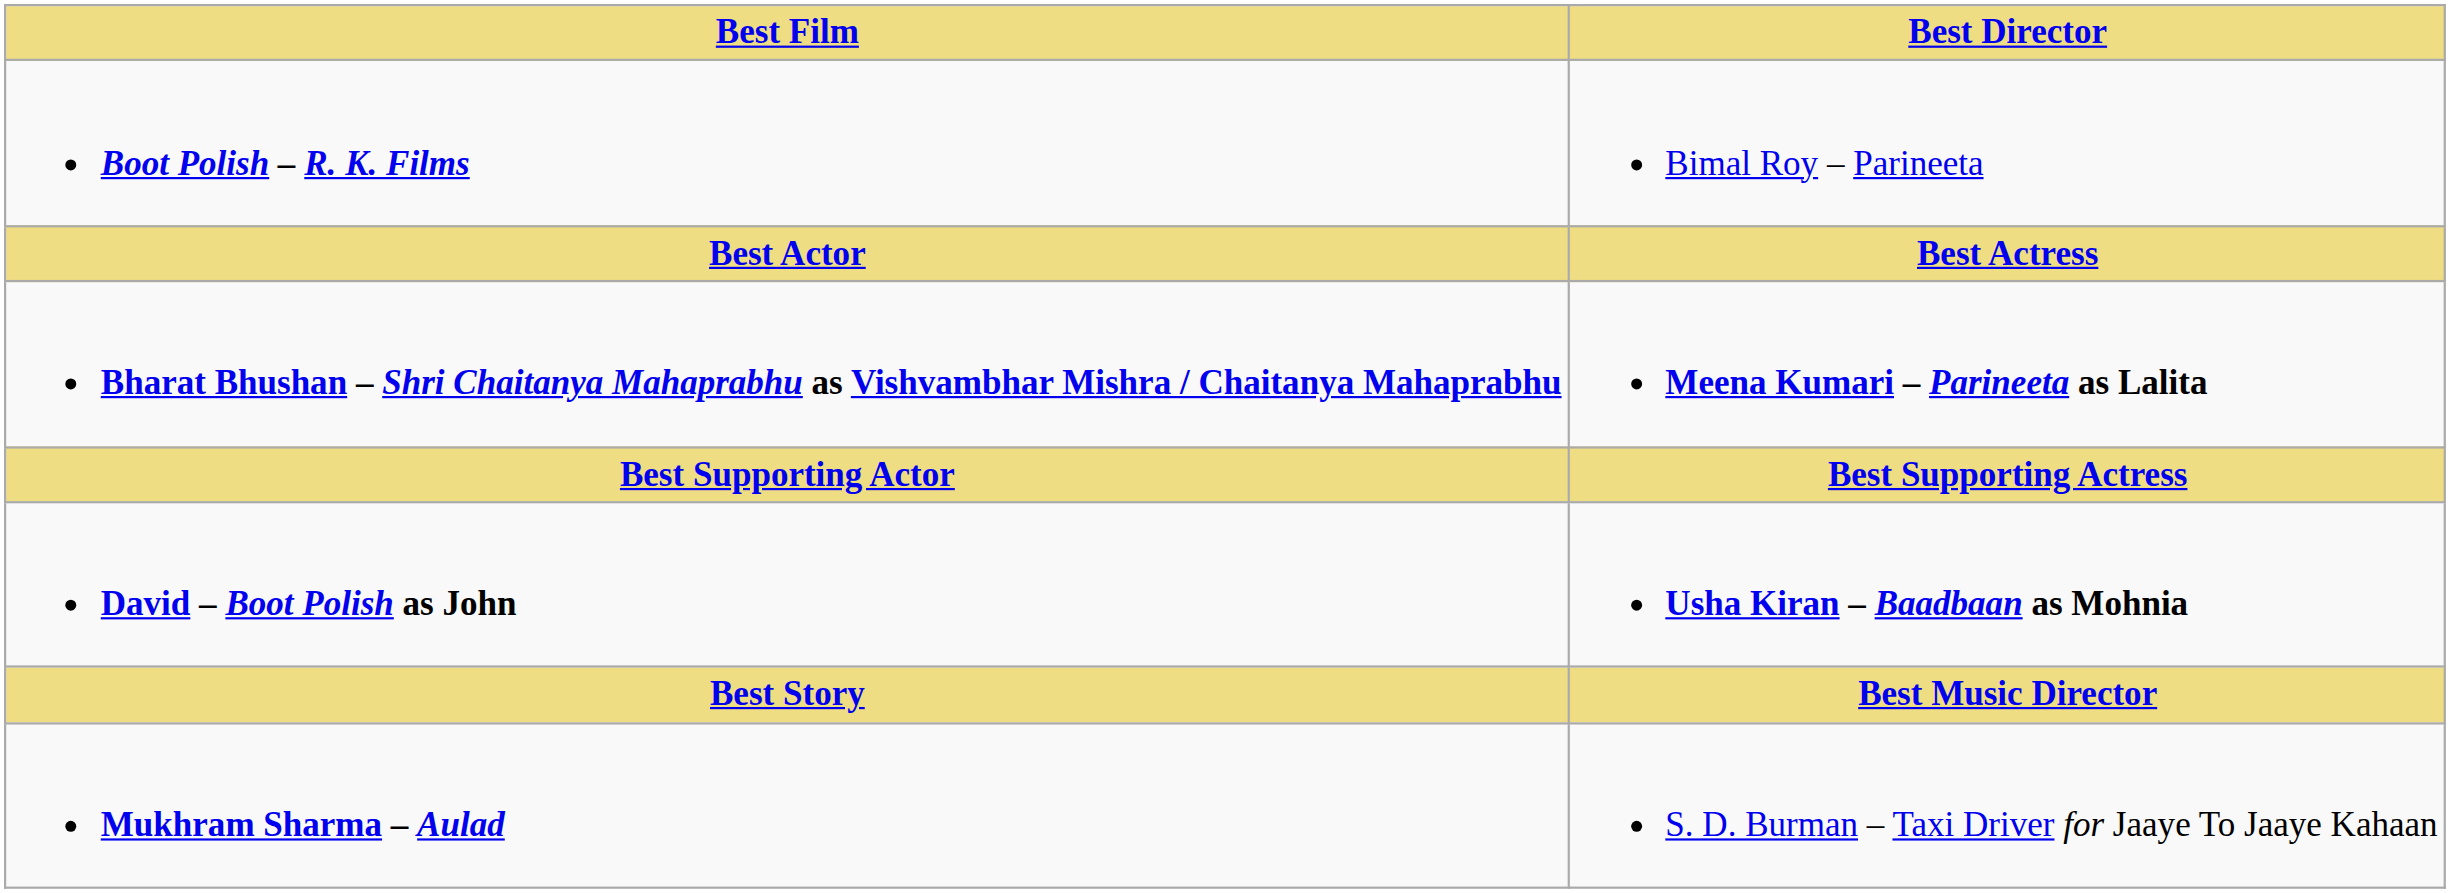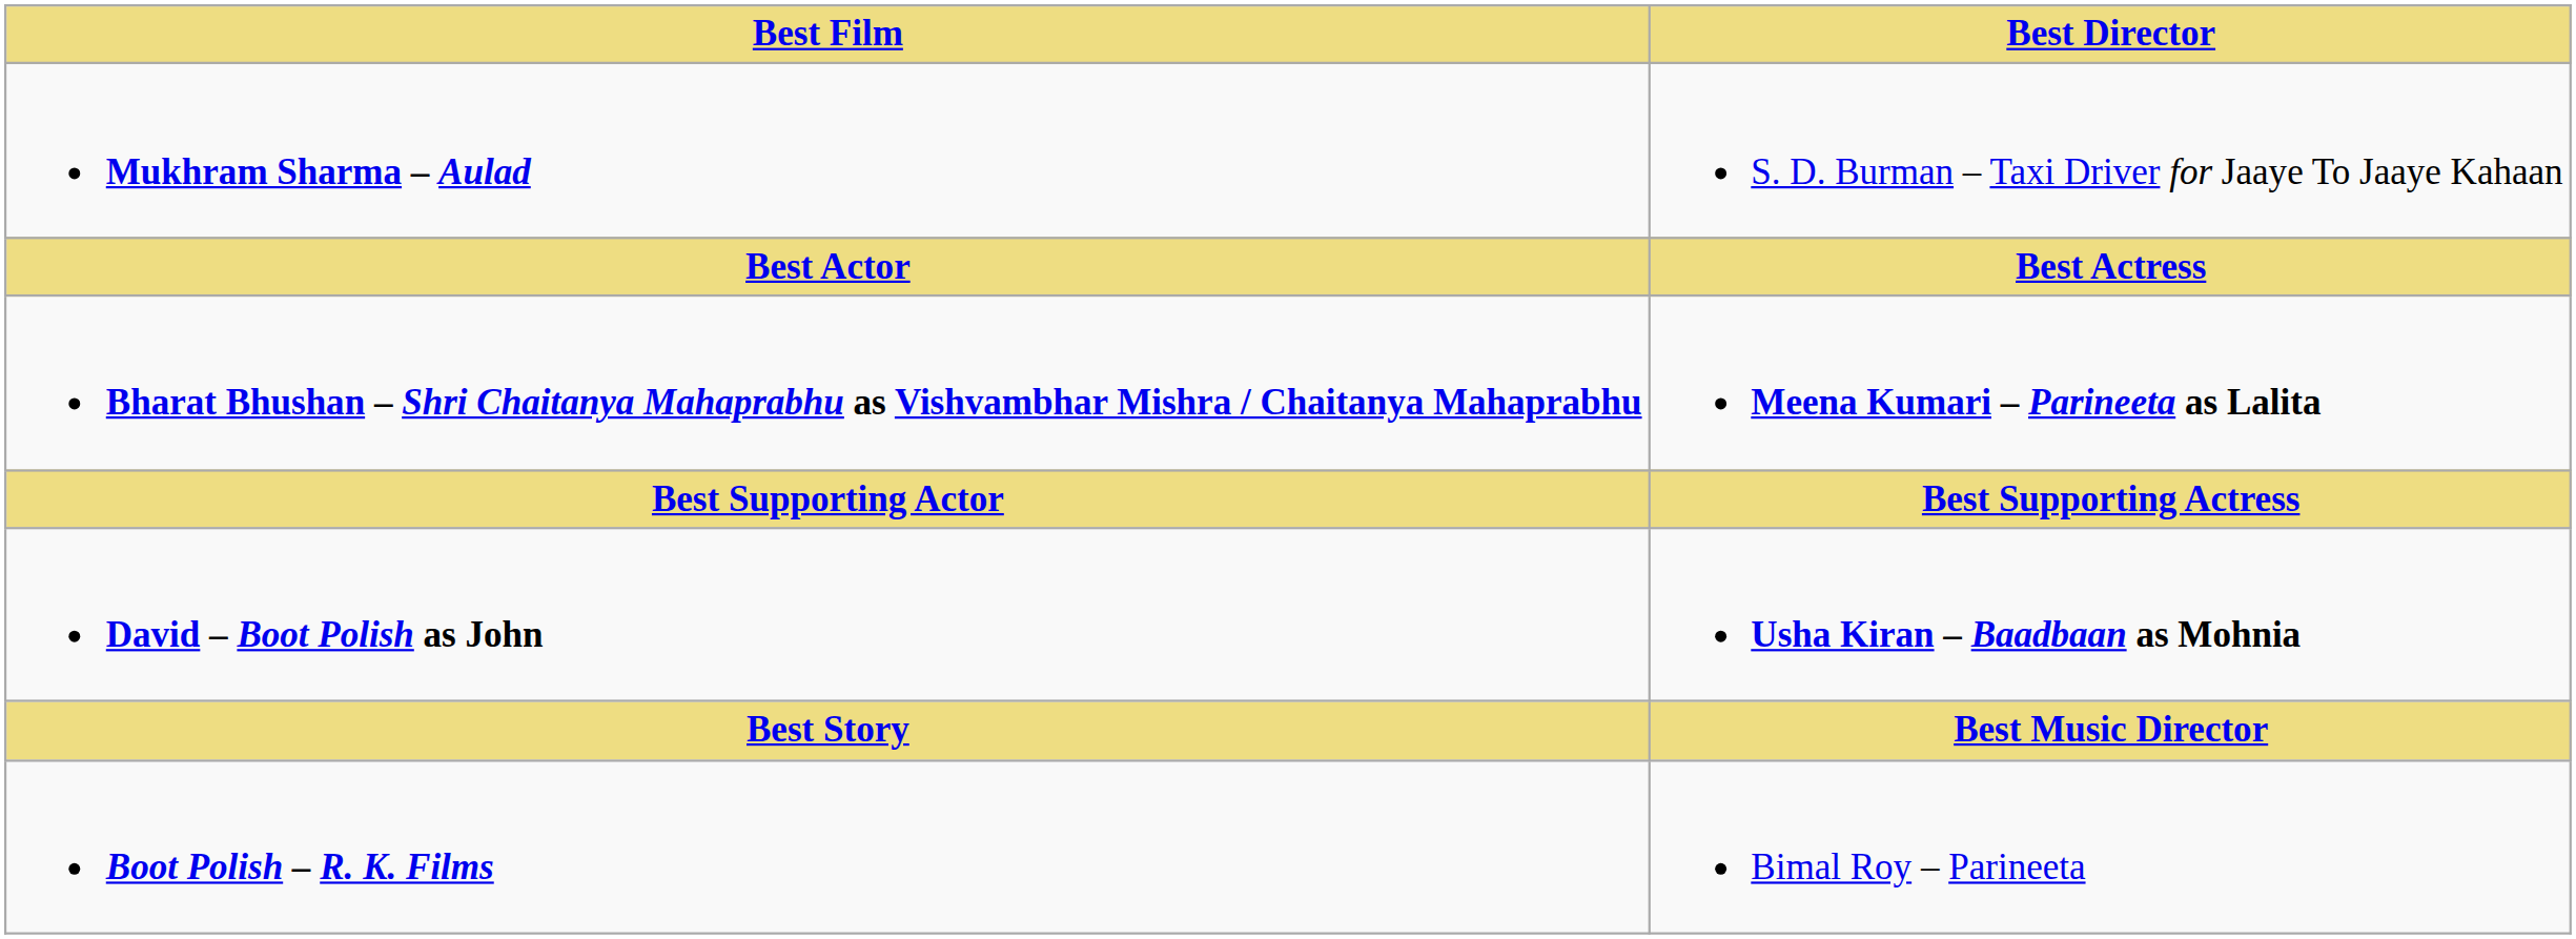rows swapped: Boot Polish – R. K. Films <-> Mukhram Sharma – Aulad
